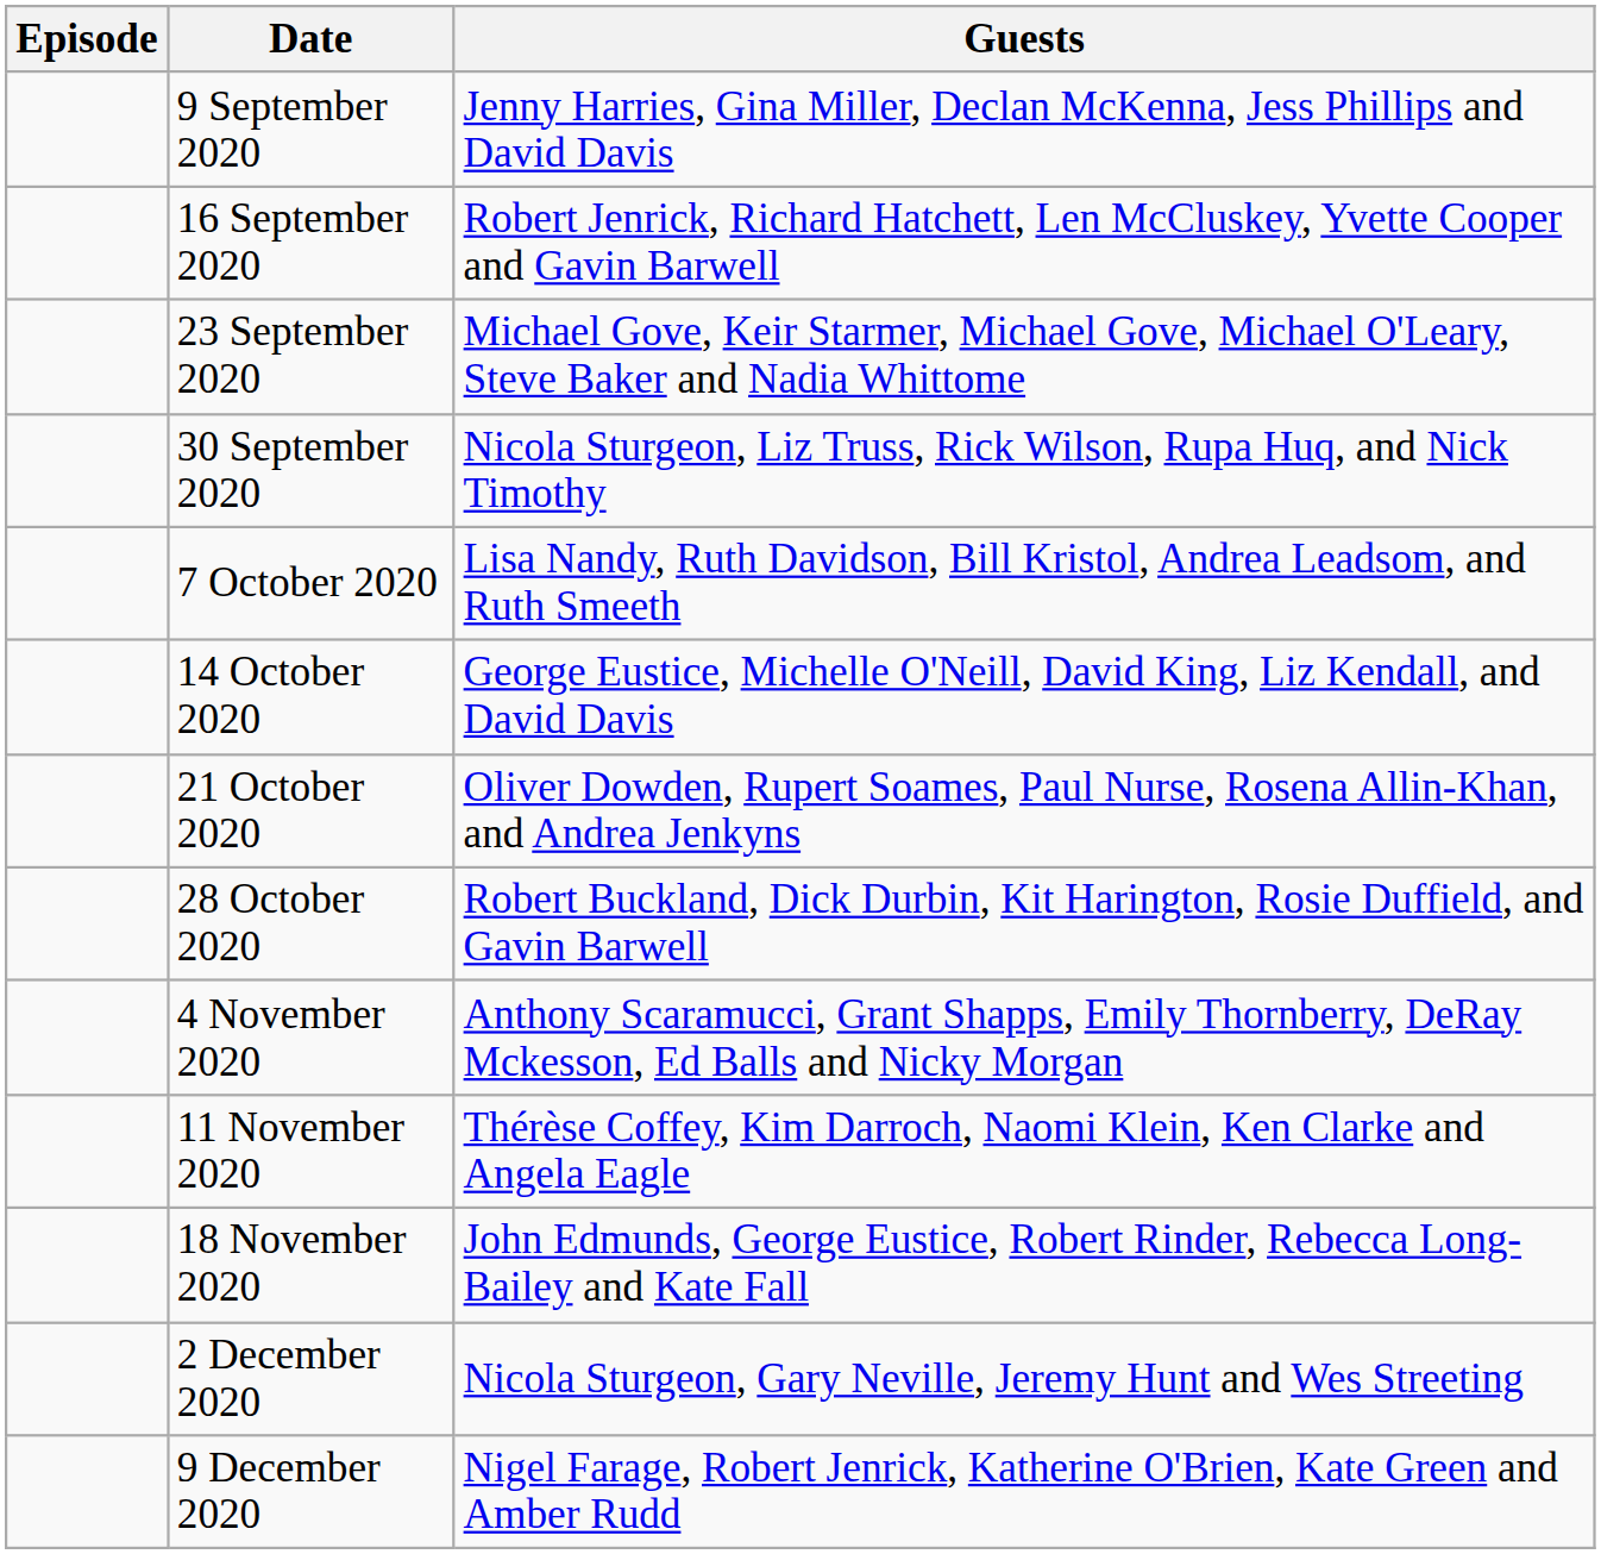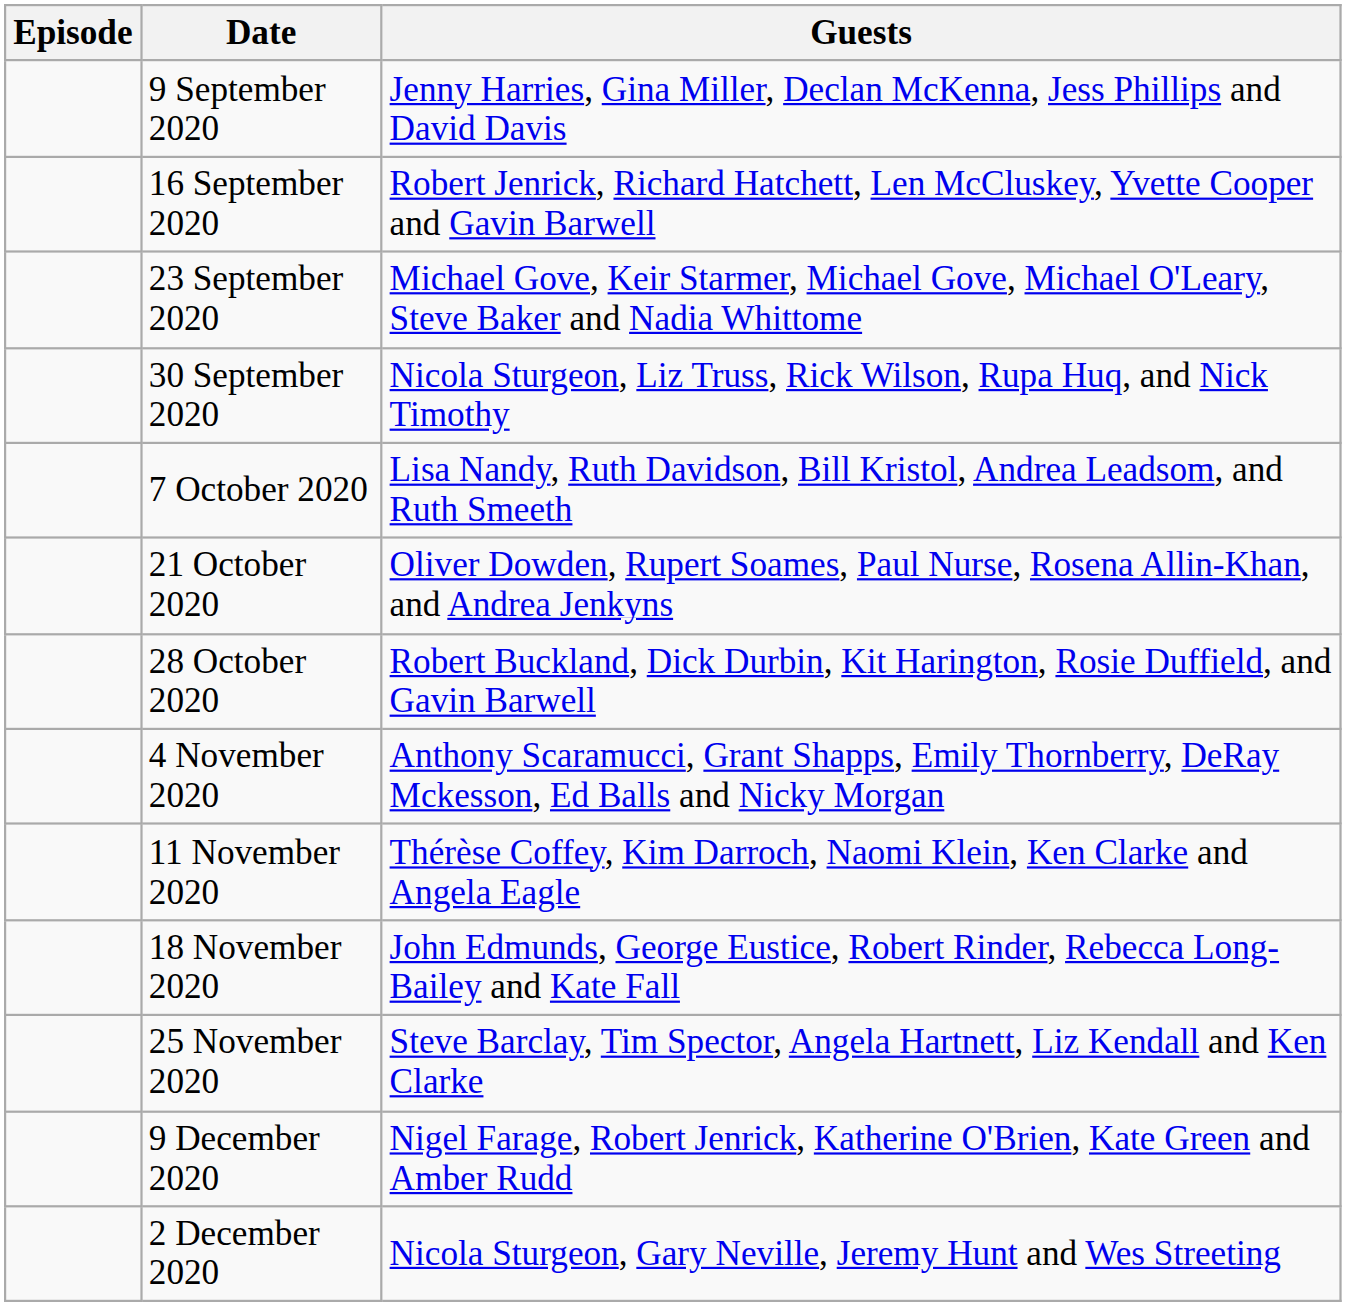- row: 14 October 2020 | George Eustice, Michelle O'Neill, David King, Liz Kendall, and David Davis
+ row: 25 November 2020 | Steve Barclay, Tim Spector, Angela Hartnett, Liz Kendall and Ken Clarke
rows swapped: 2 December 2020 <-> 9 December 2020
